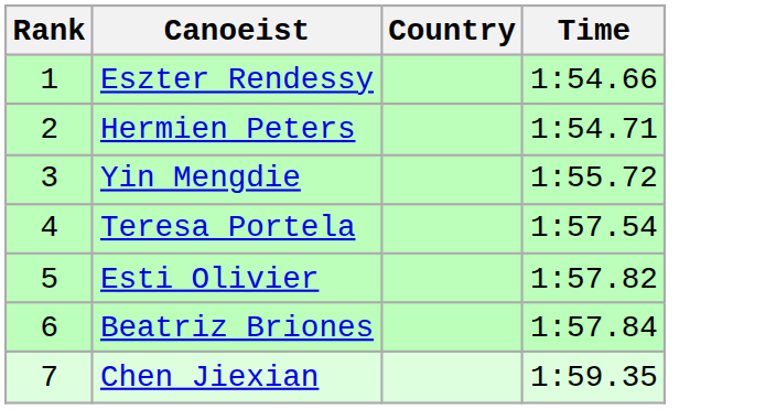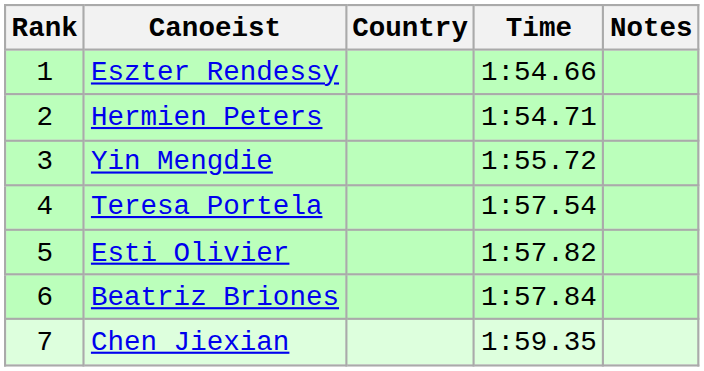+ column: Notes
